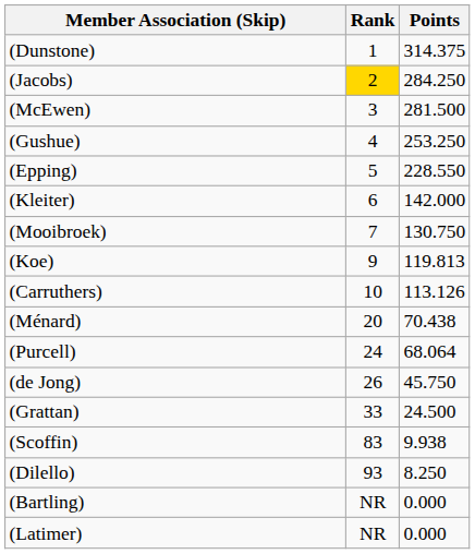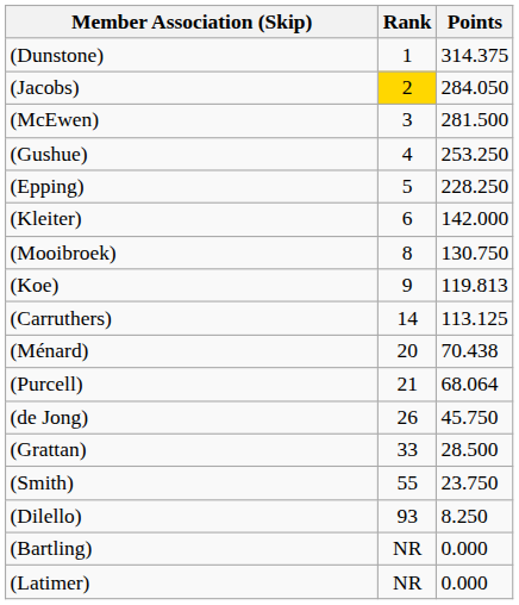(Jacobs) | Points: 284.250 -> 284.050
(Epping) | Points: 228.550 -> 228.250
(Mooibroek) | Rank: 7 -> 8
(Carruthers) | Rank: 10 -> 14
(Carruthers) | Points: 113.126 -> 113.125
(Purcell) | Rank: 24 -> 21
(Grattan) | Points: 24.500 -> 28.500
+ row: (Smith) | 55 | 23.750
- row: (Scoffin) | 83 | 9.938
